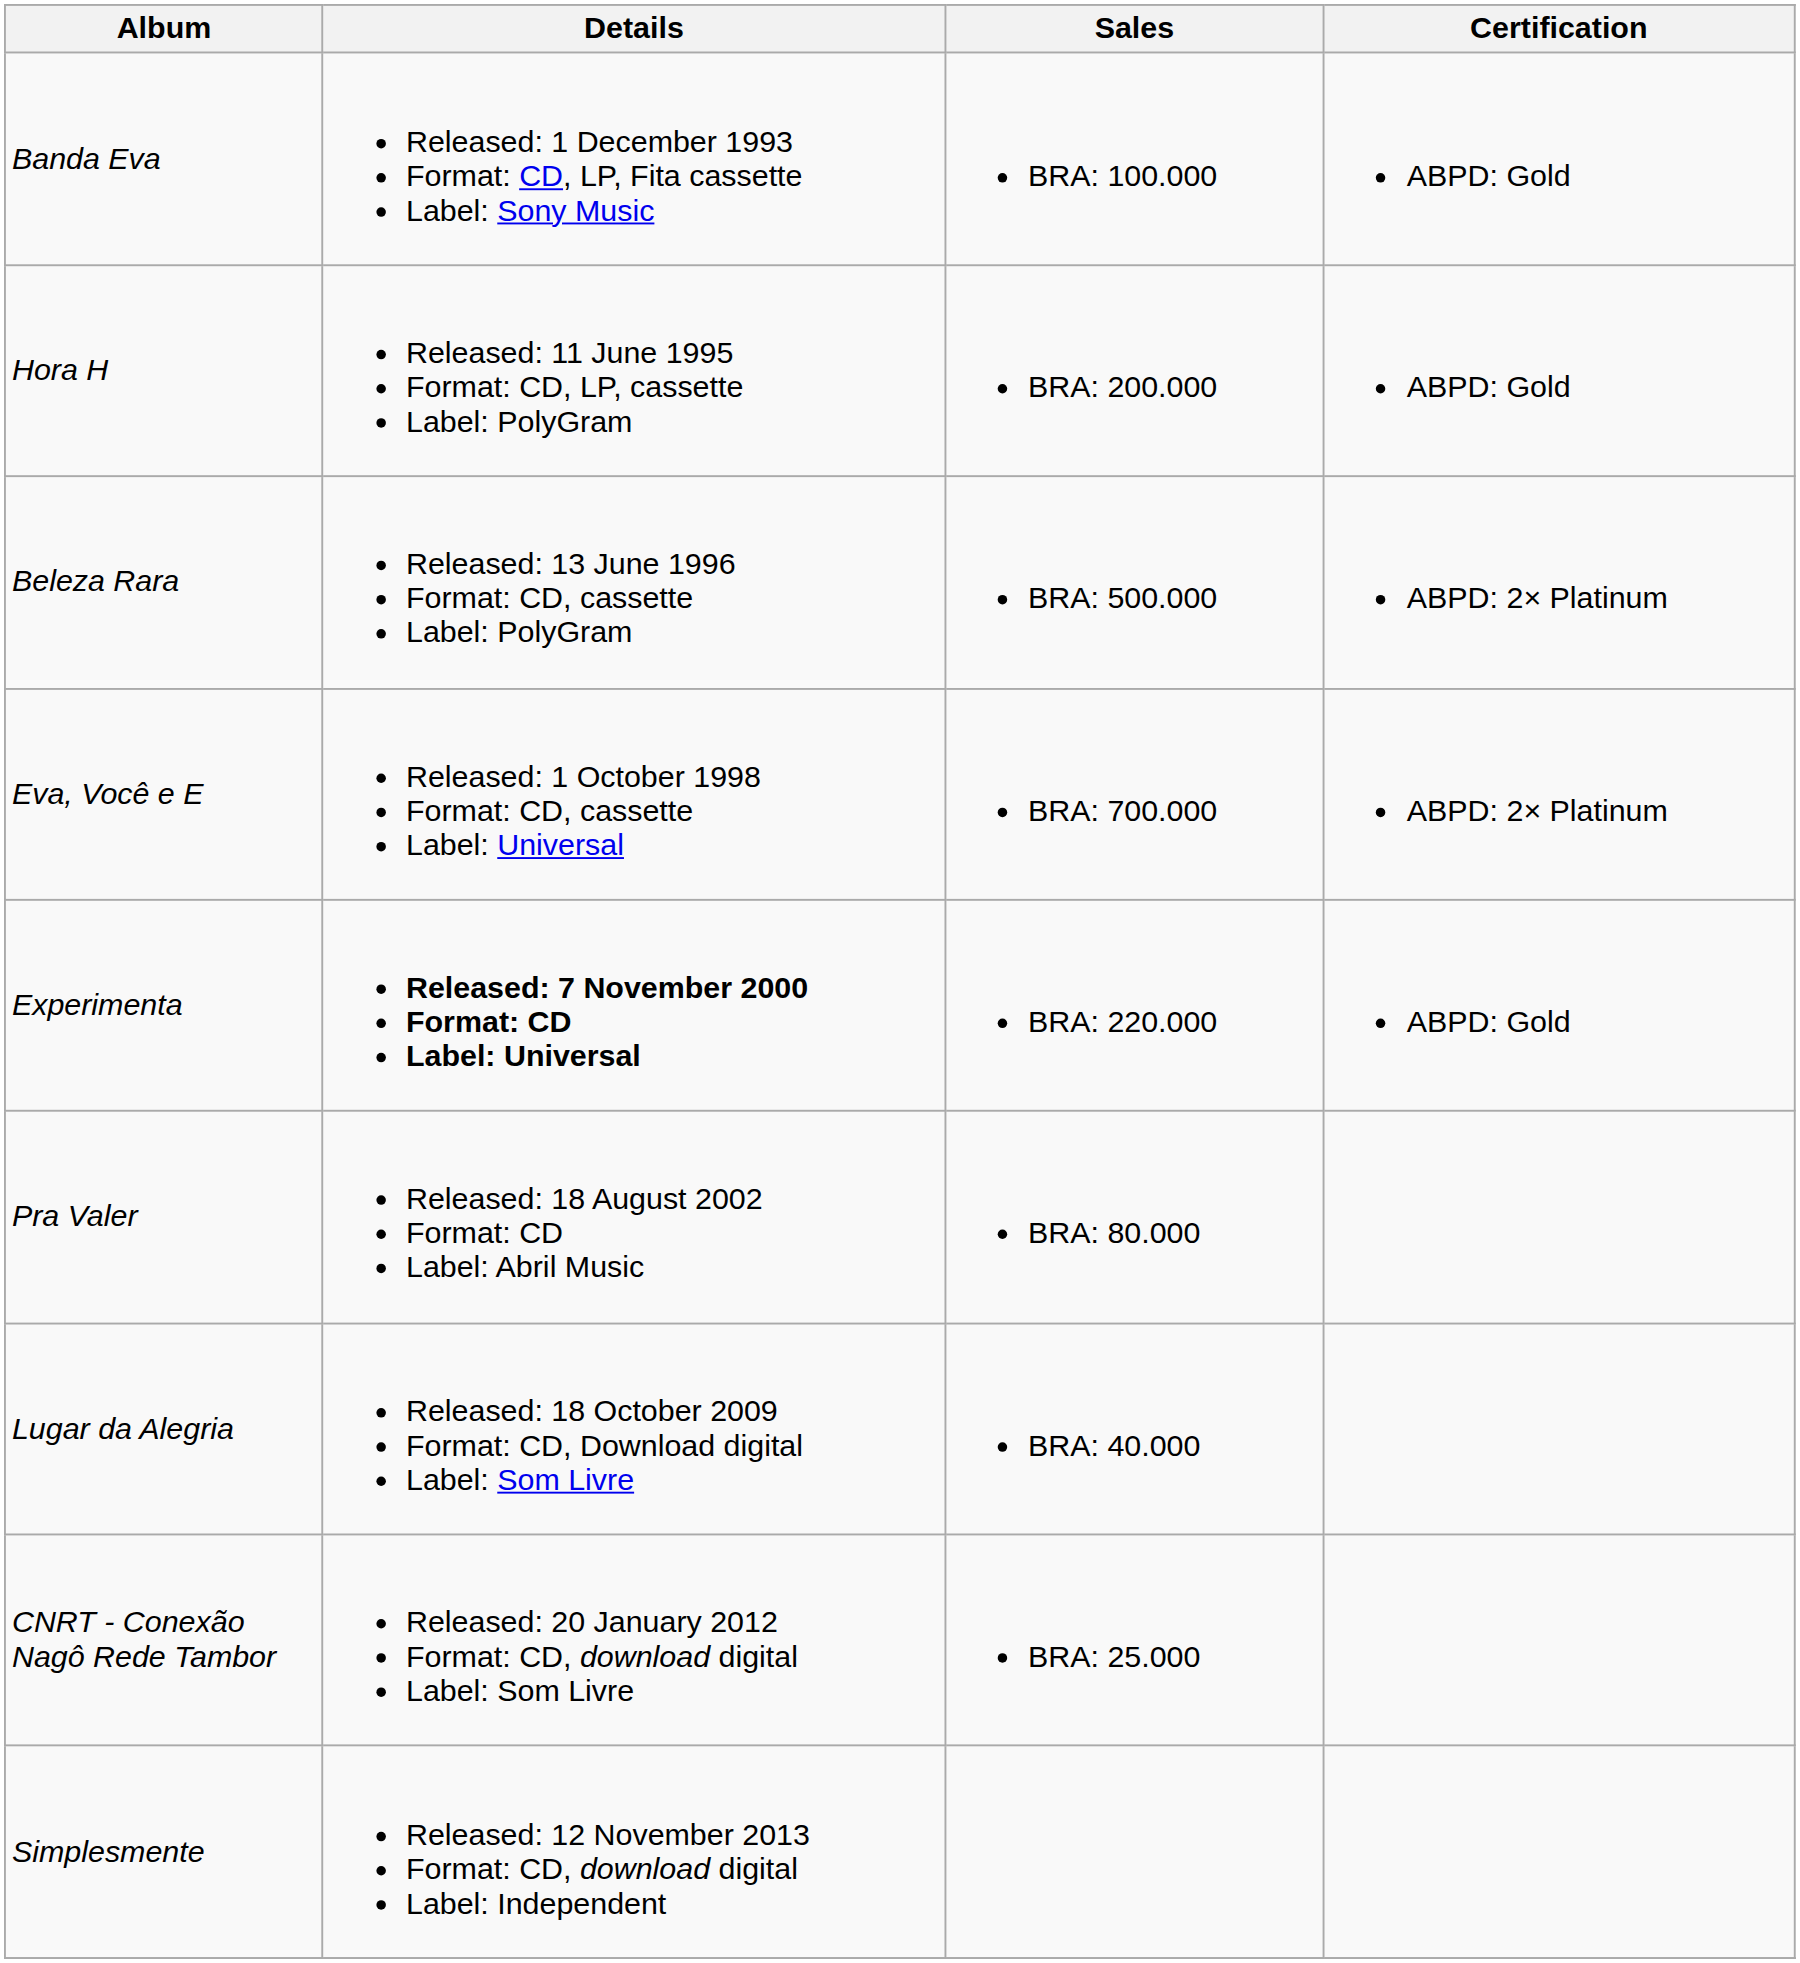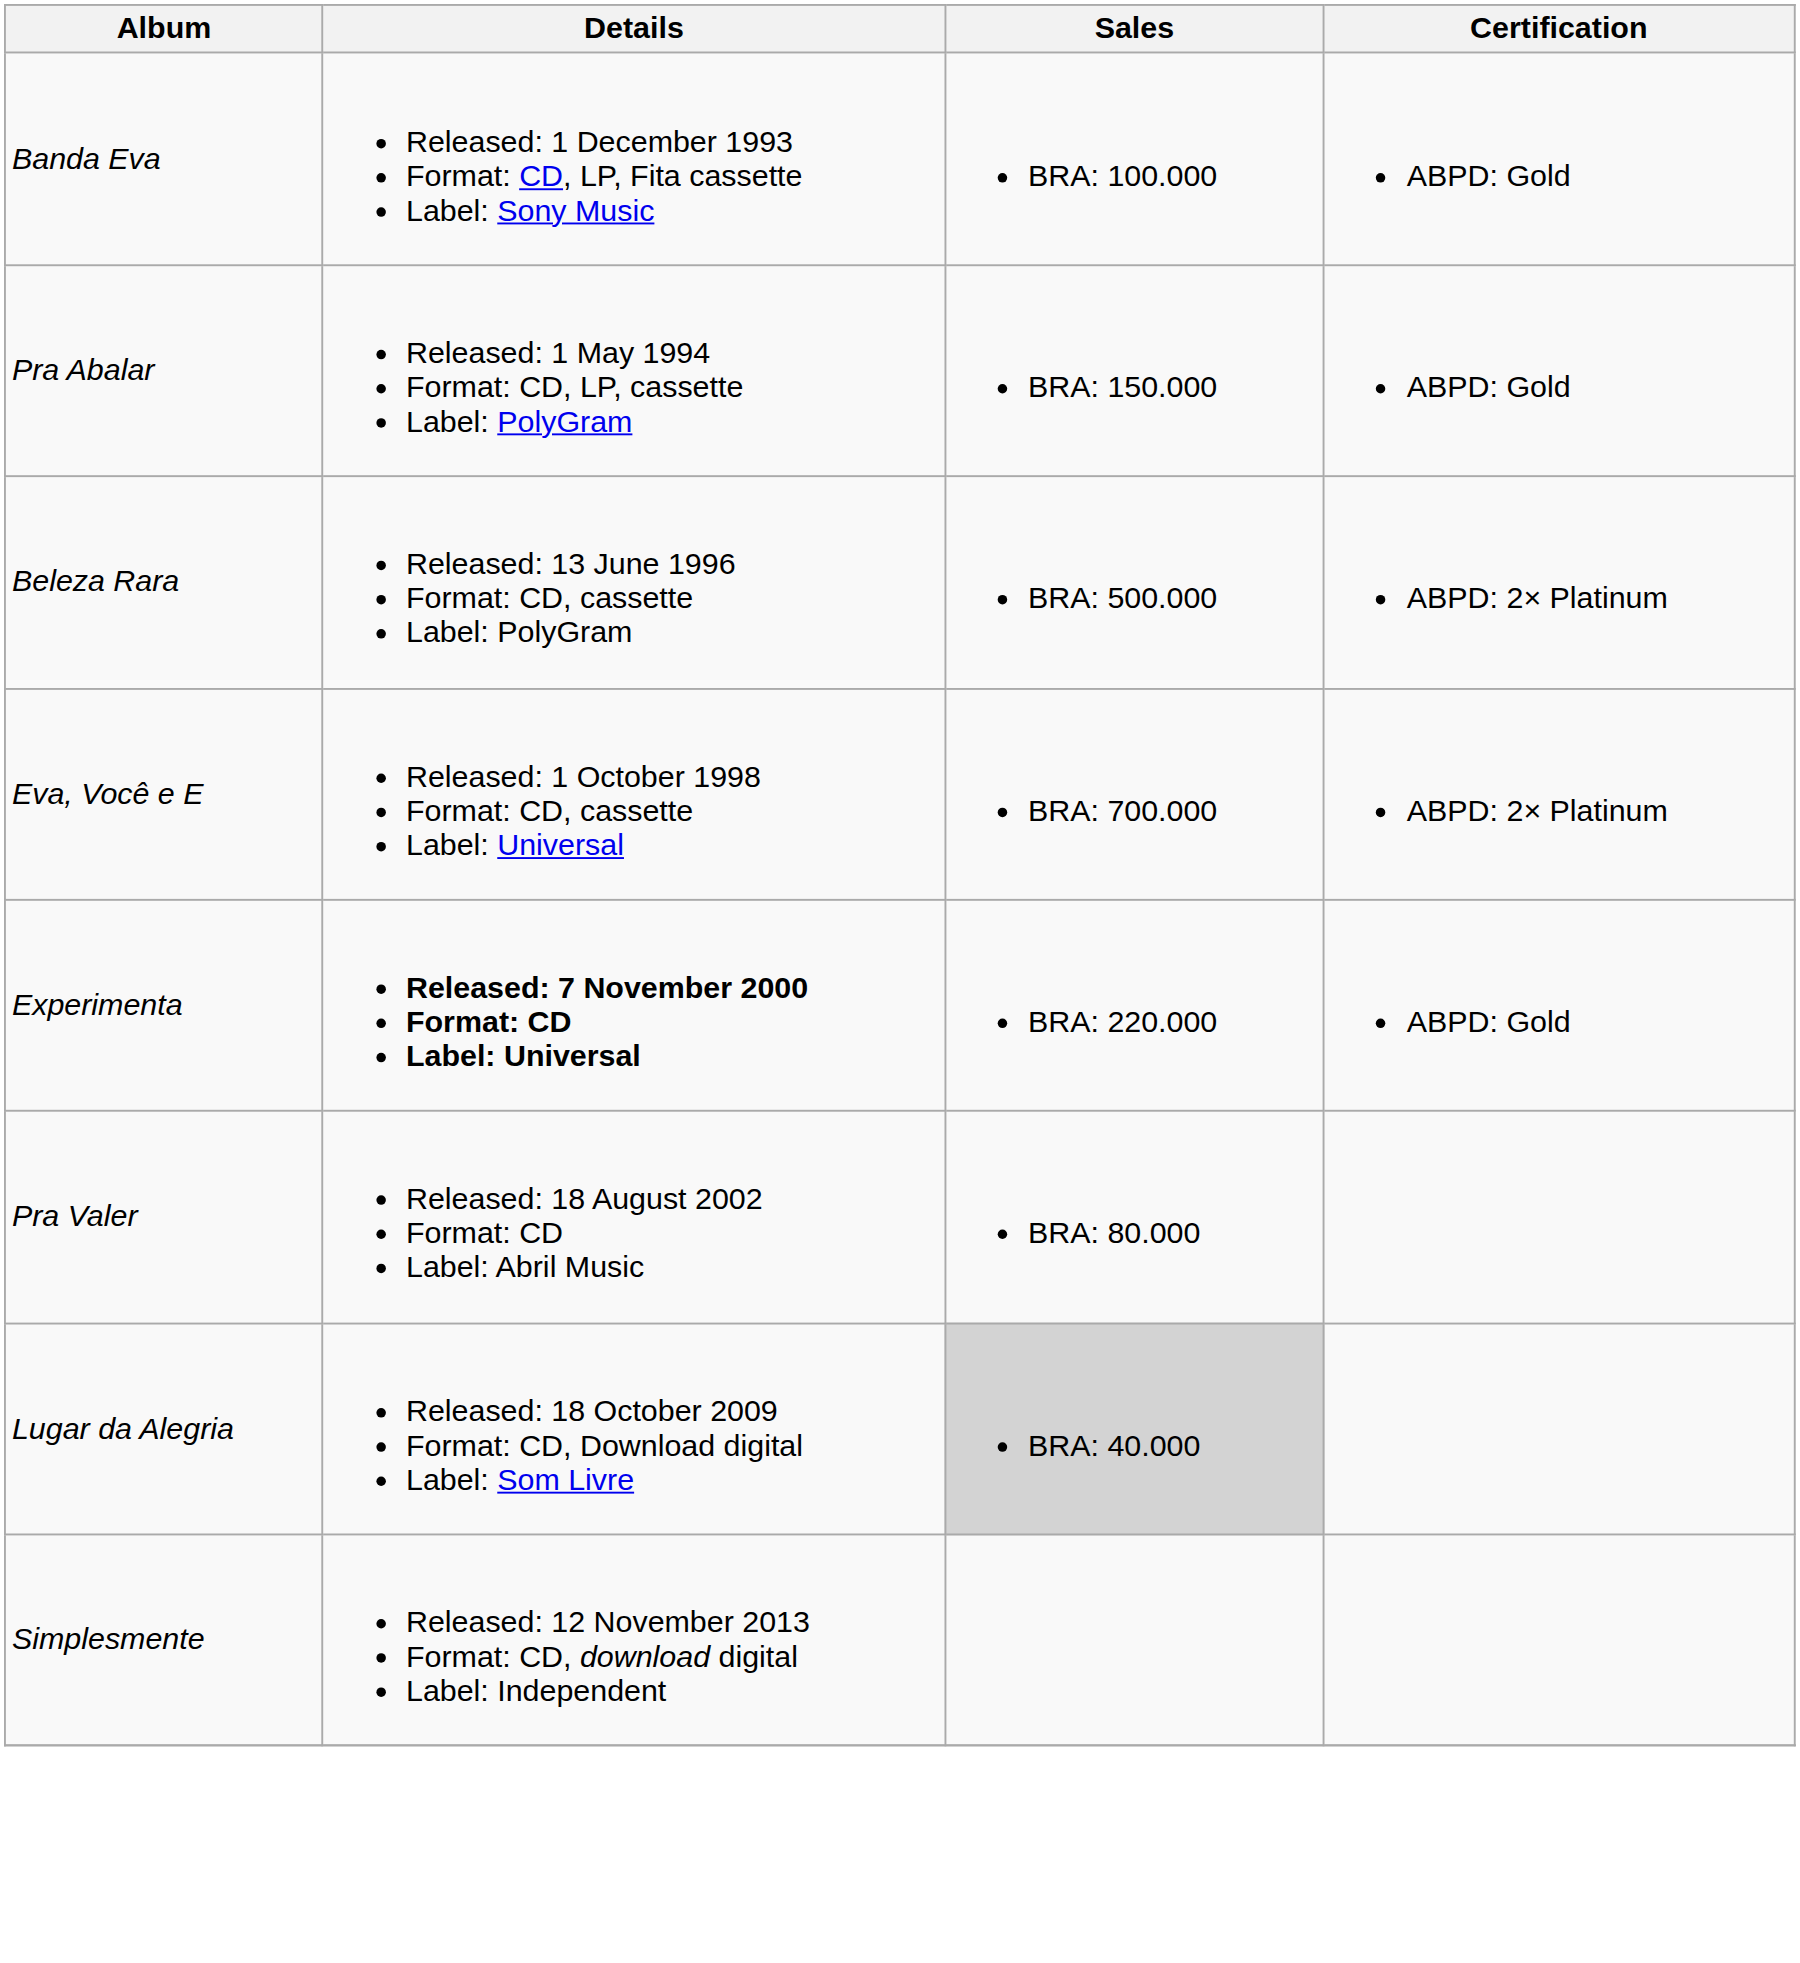+ row: Pra Abalar | Released: 1 May 1994 Format: CD, LP, cassette Label: PolyGram | BRA: 150.000 | ABPD: Gold
- row: Hora H | Released: 11 June 1995 Format: CD, LP, cassette Label: PolyGram | BRA: 200.000 | ABPD: Gold
Lugar da Alegria | Sales: no background -> lightgrey background
- row: CNRT - Conexão Nagô Rede Tambor | Released: 20 January 2012 Format: CD, download digital Label: Som Livre | BRA: 25.000
